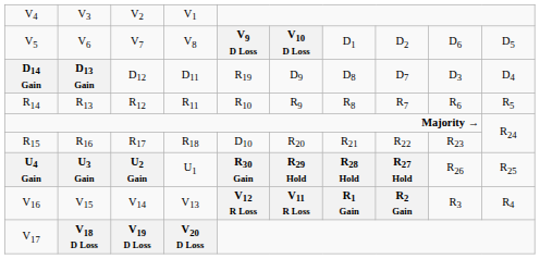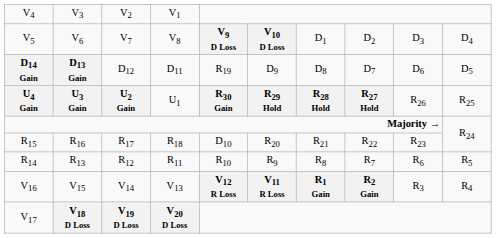V6 | column 9: D6 -> D3
V6 | column 10: D5 -> D4
D13 Gain | column 9: D3 -> D6
D13 Gain | column 10: D4 -> D5
rows swapped: U3 Gain <-> R13
